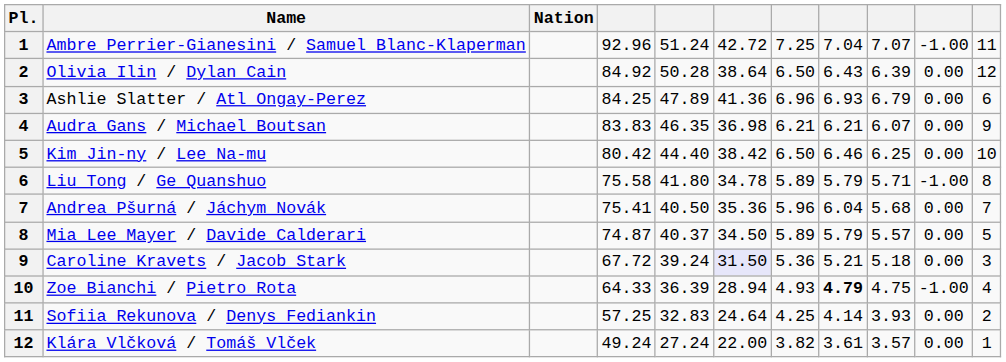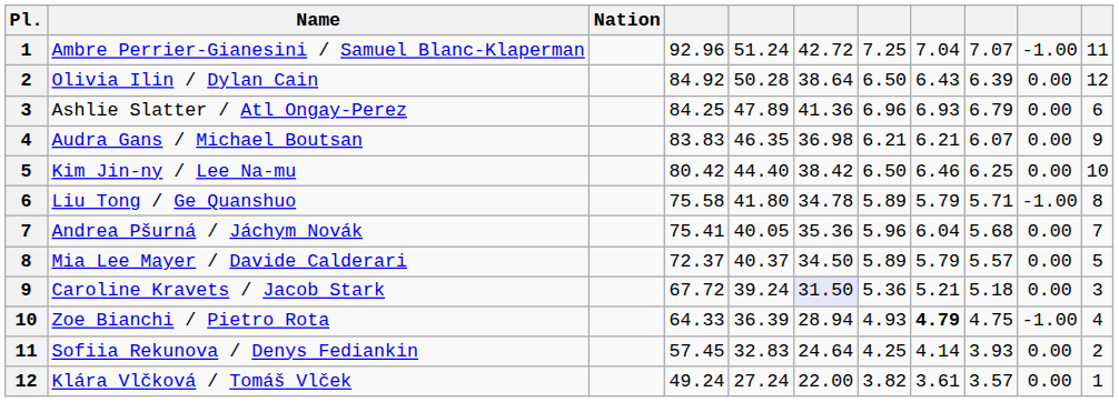Andrea Pšurná / Jáchym Novák | column 5: 40.50 -> 40.05
Mia Lee Mayer / Davide Calderari | column 4: 74.87 -> 72.37
Sofiia Rekunova / Denys Fediankin | column 4: 57.25 -> 57.45
